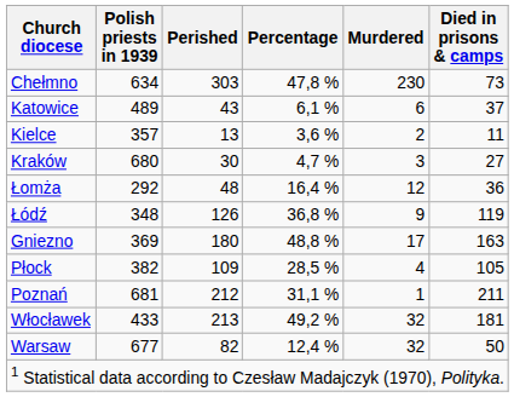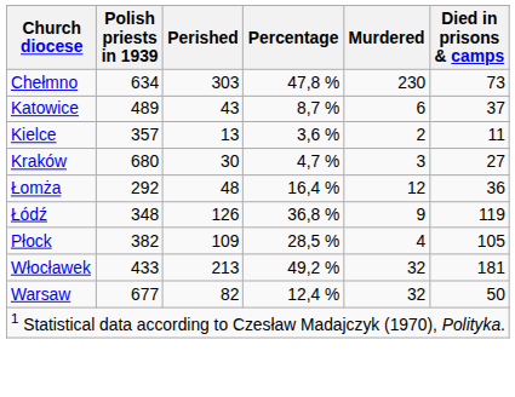Katowice | Percentage: 6,1 % -> 8,7 %
- row: Gniezno | 369 | 180 | 48,8 % | 17 | 163
- row: Poznań | 681 | 212 | 31,1 % | 1 | 211
